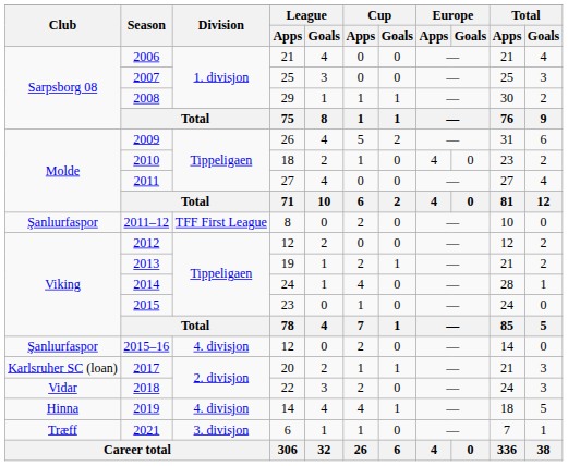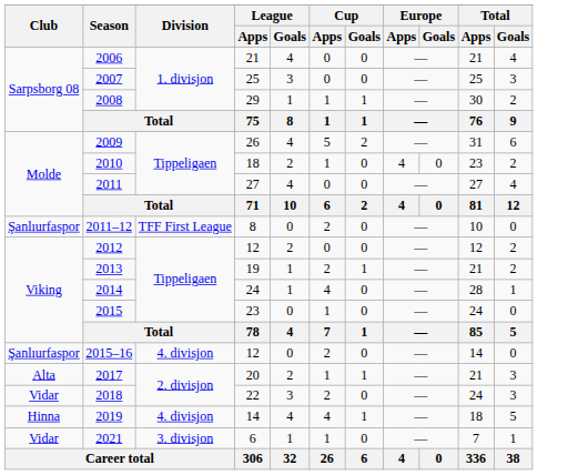2017 | Club: Karlsruher SC (loan) -> Alta
2021 | Club: Træff -> Vidar
